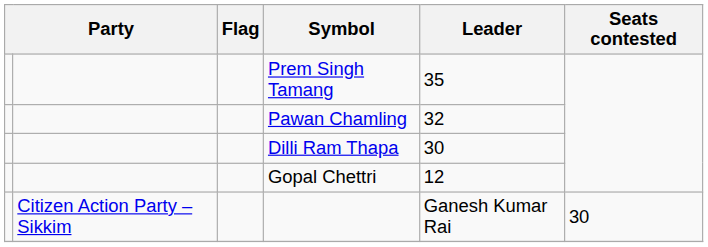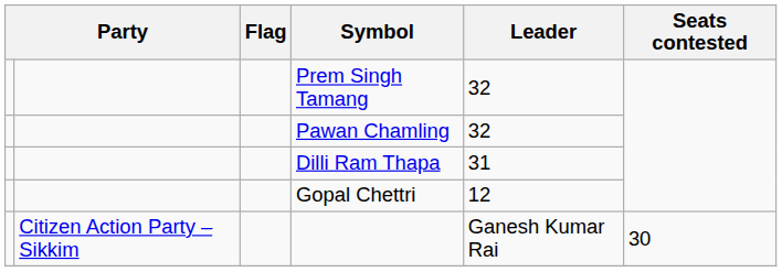Prem Singh Tamang | Leader: 35 -> 32
Dilli Ram Thapa | Leader: 30 -> 31
